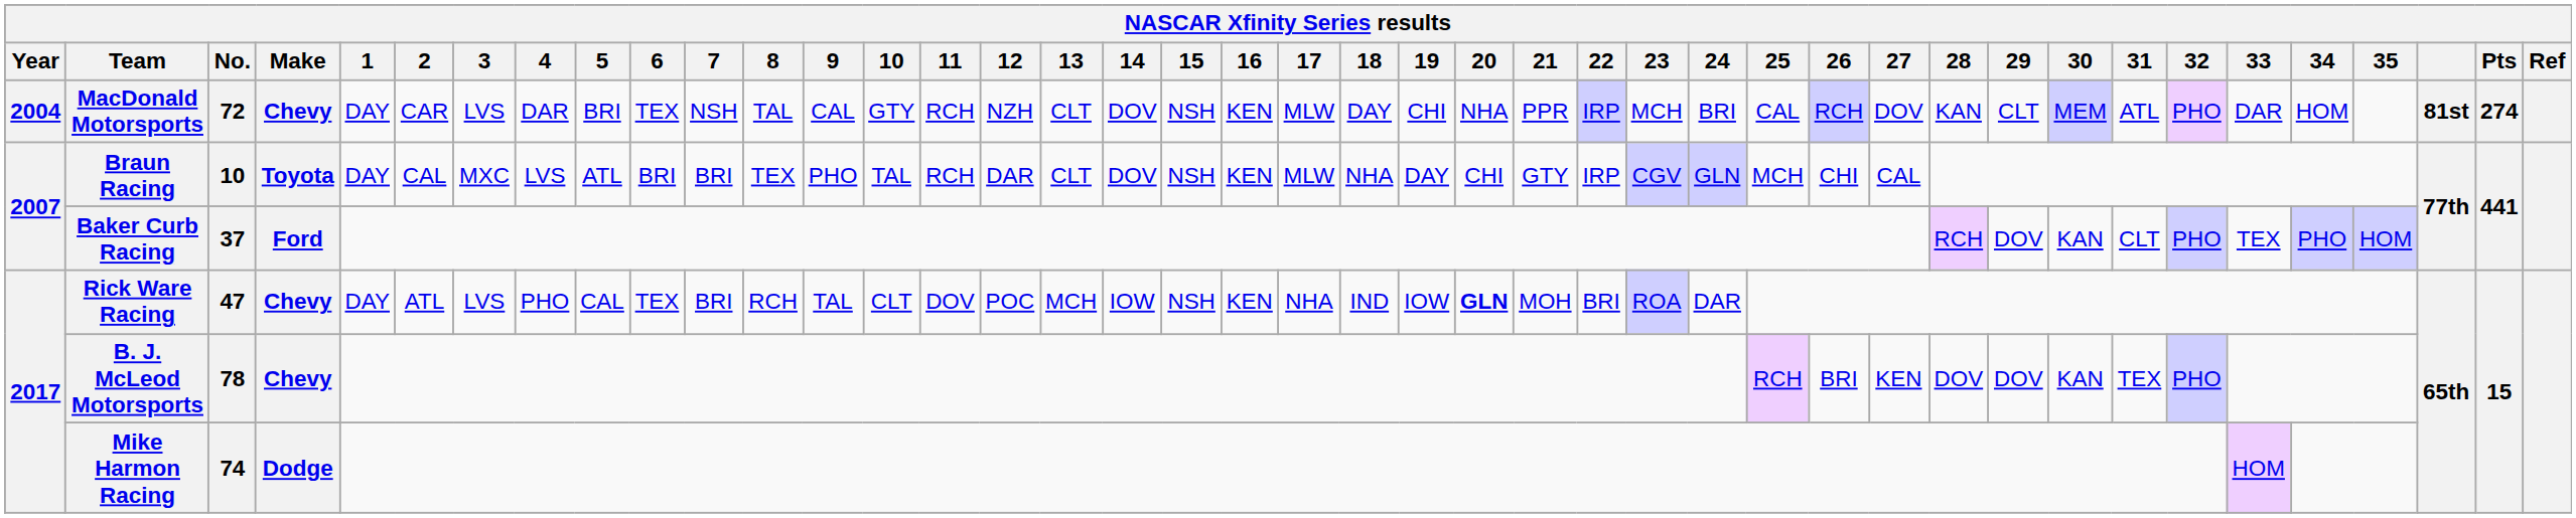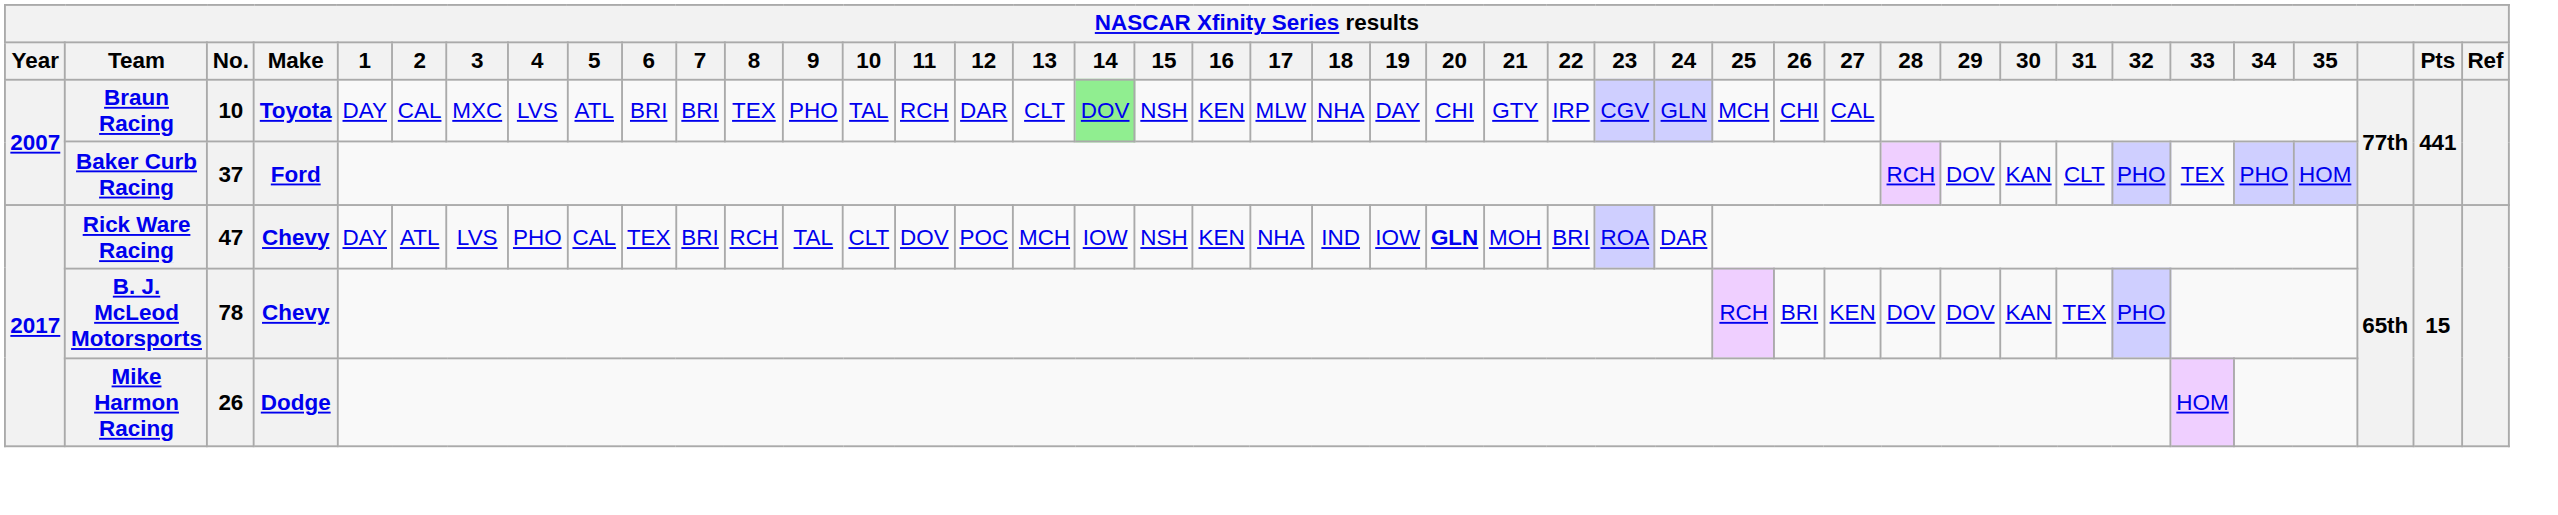- row: 2004 | MacDonald Motorsports | 72 | Chevy | DAY | CAR | LVS | DAR | BRI | TEX | NSH | TAL | CAL | GTY | RCH | NZH | CLT | DOV | NSH | KEN | MLW | DAY | CHI | NHA | PPR | IRP | MCH | BRI | CAL | RCH | DOV | KAN | CLT | MEM | ATL | PHO | DAR | HOM | 81st | 274
Braun Racing | 14: no background -> lightgreen background
Mike Harmon Racing | No.: 74 -> 26
